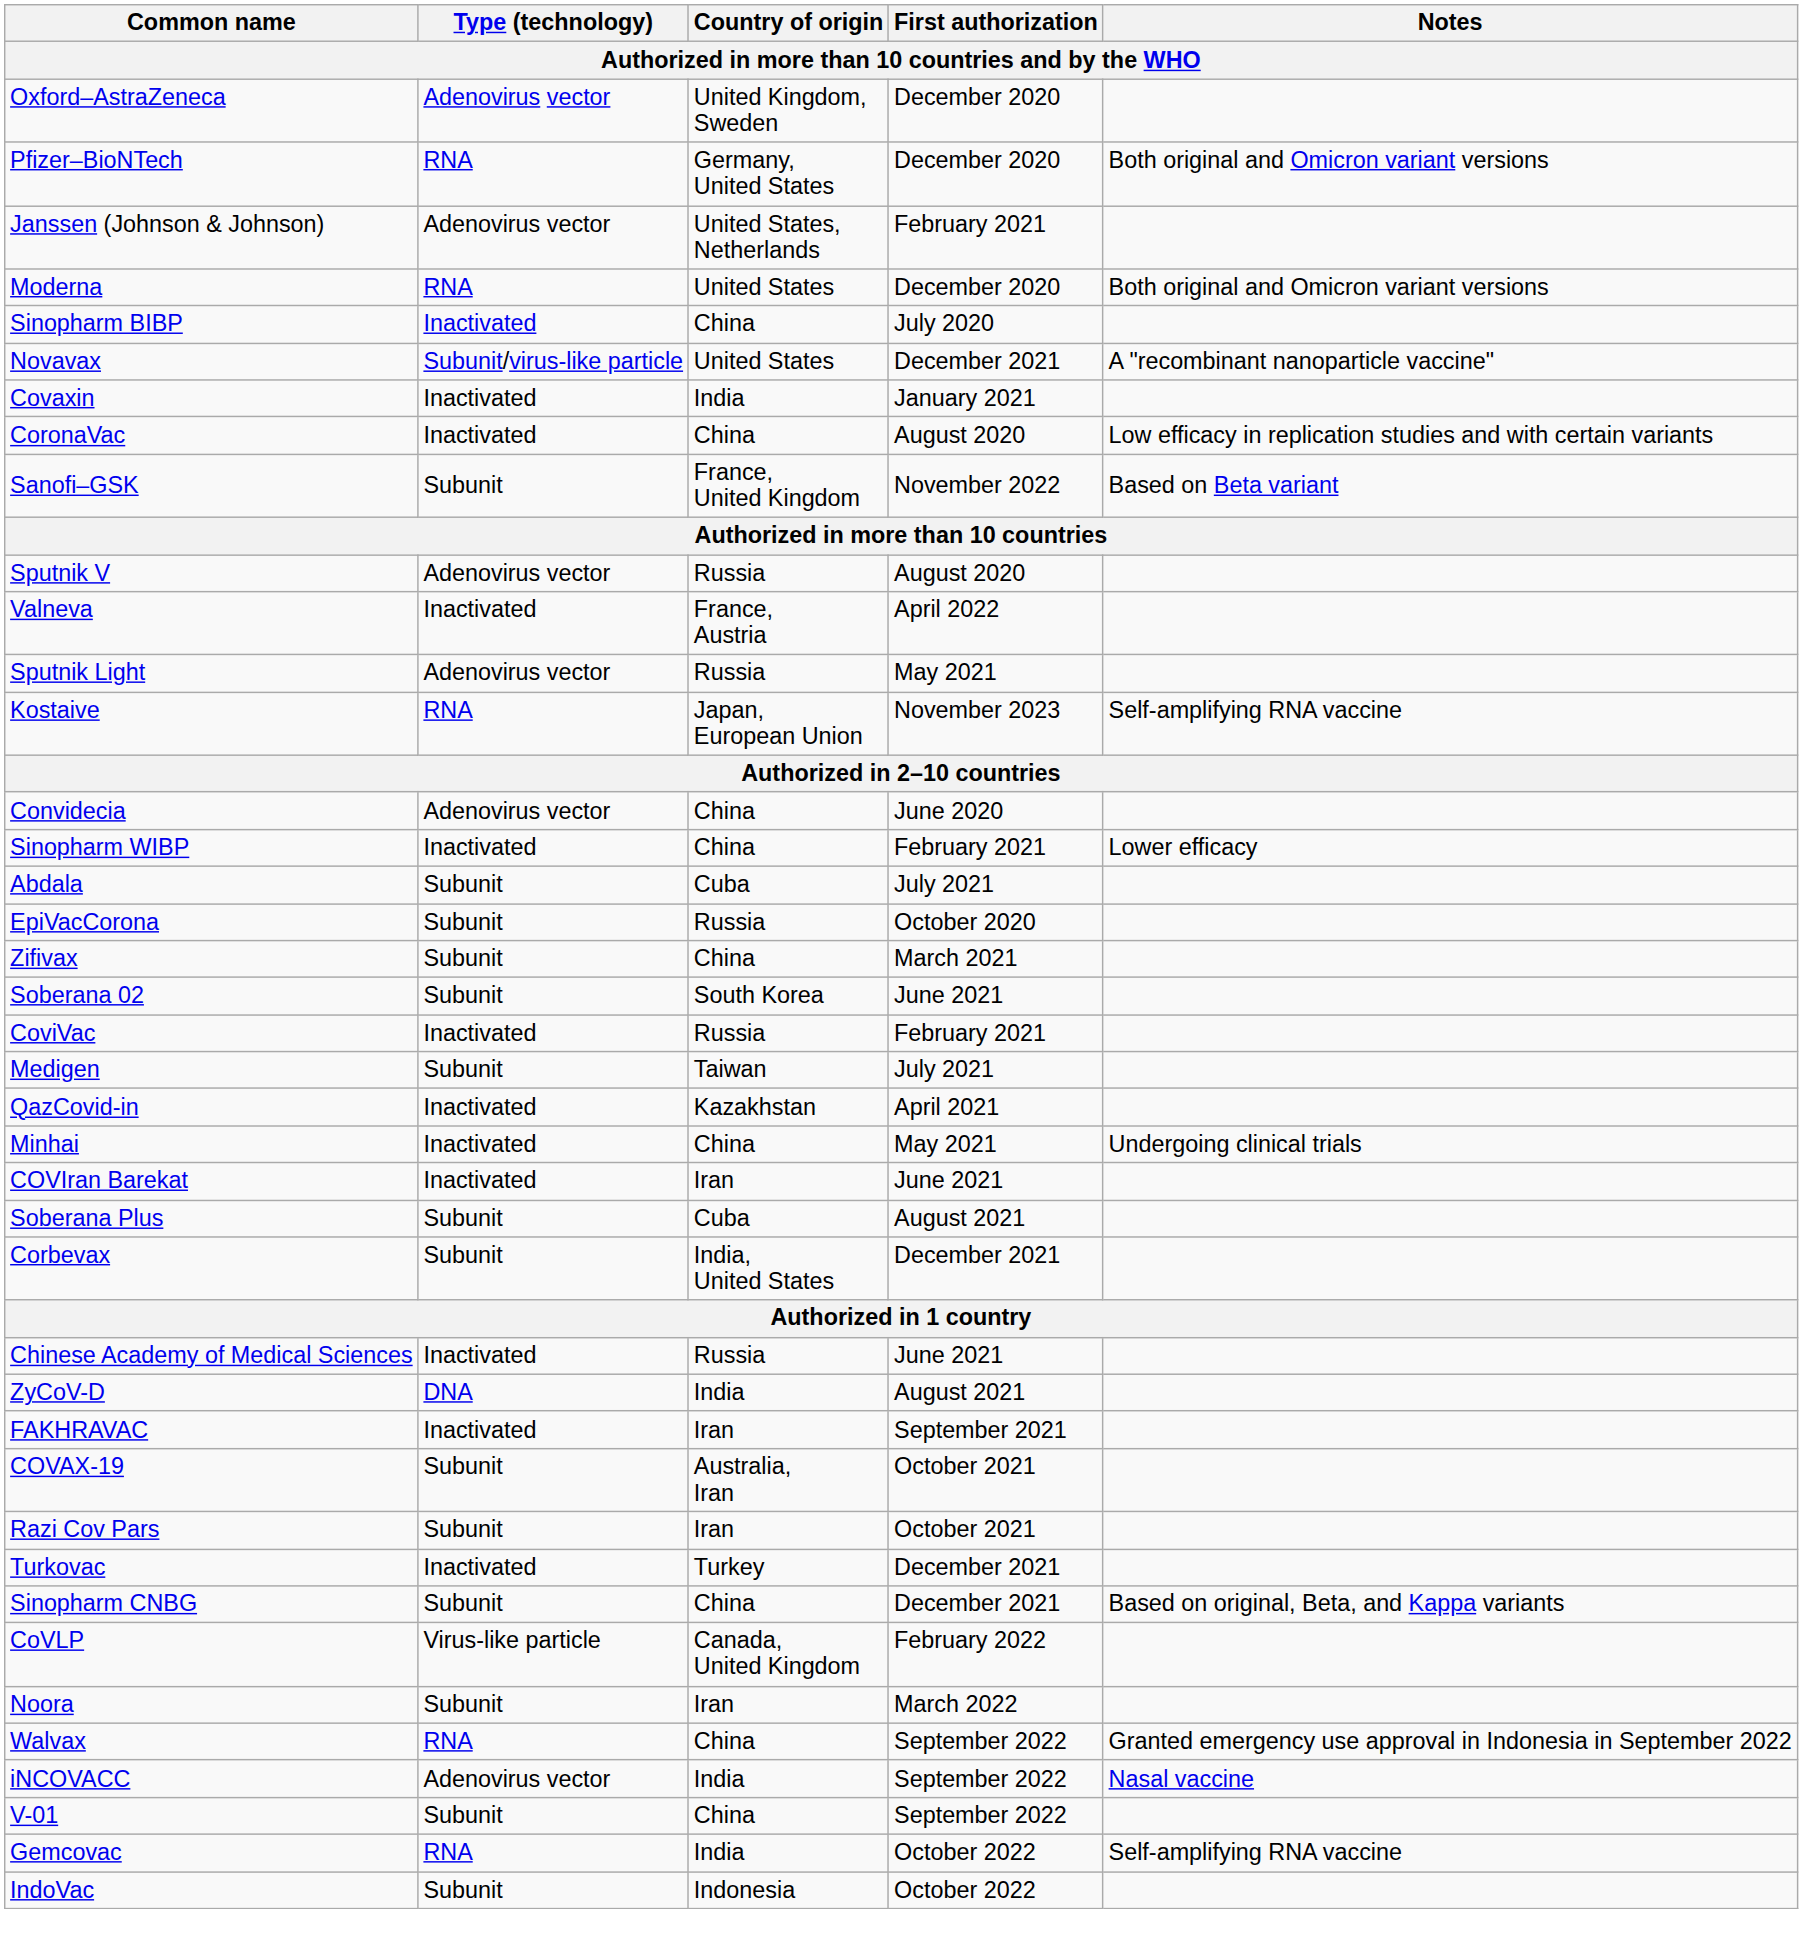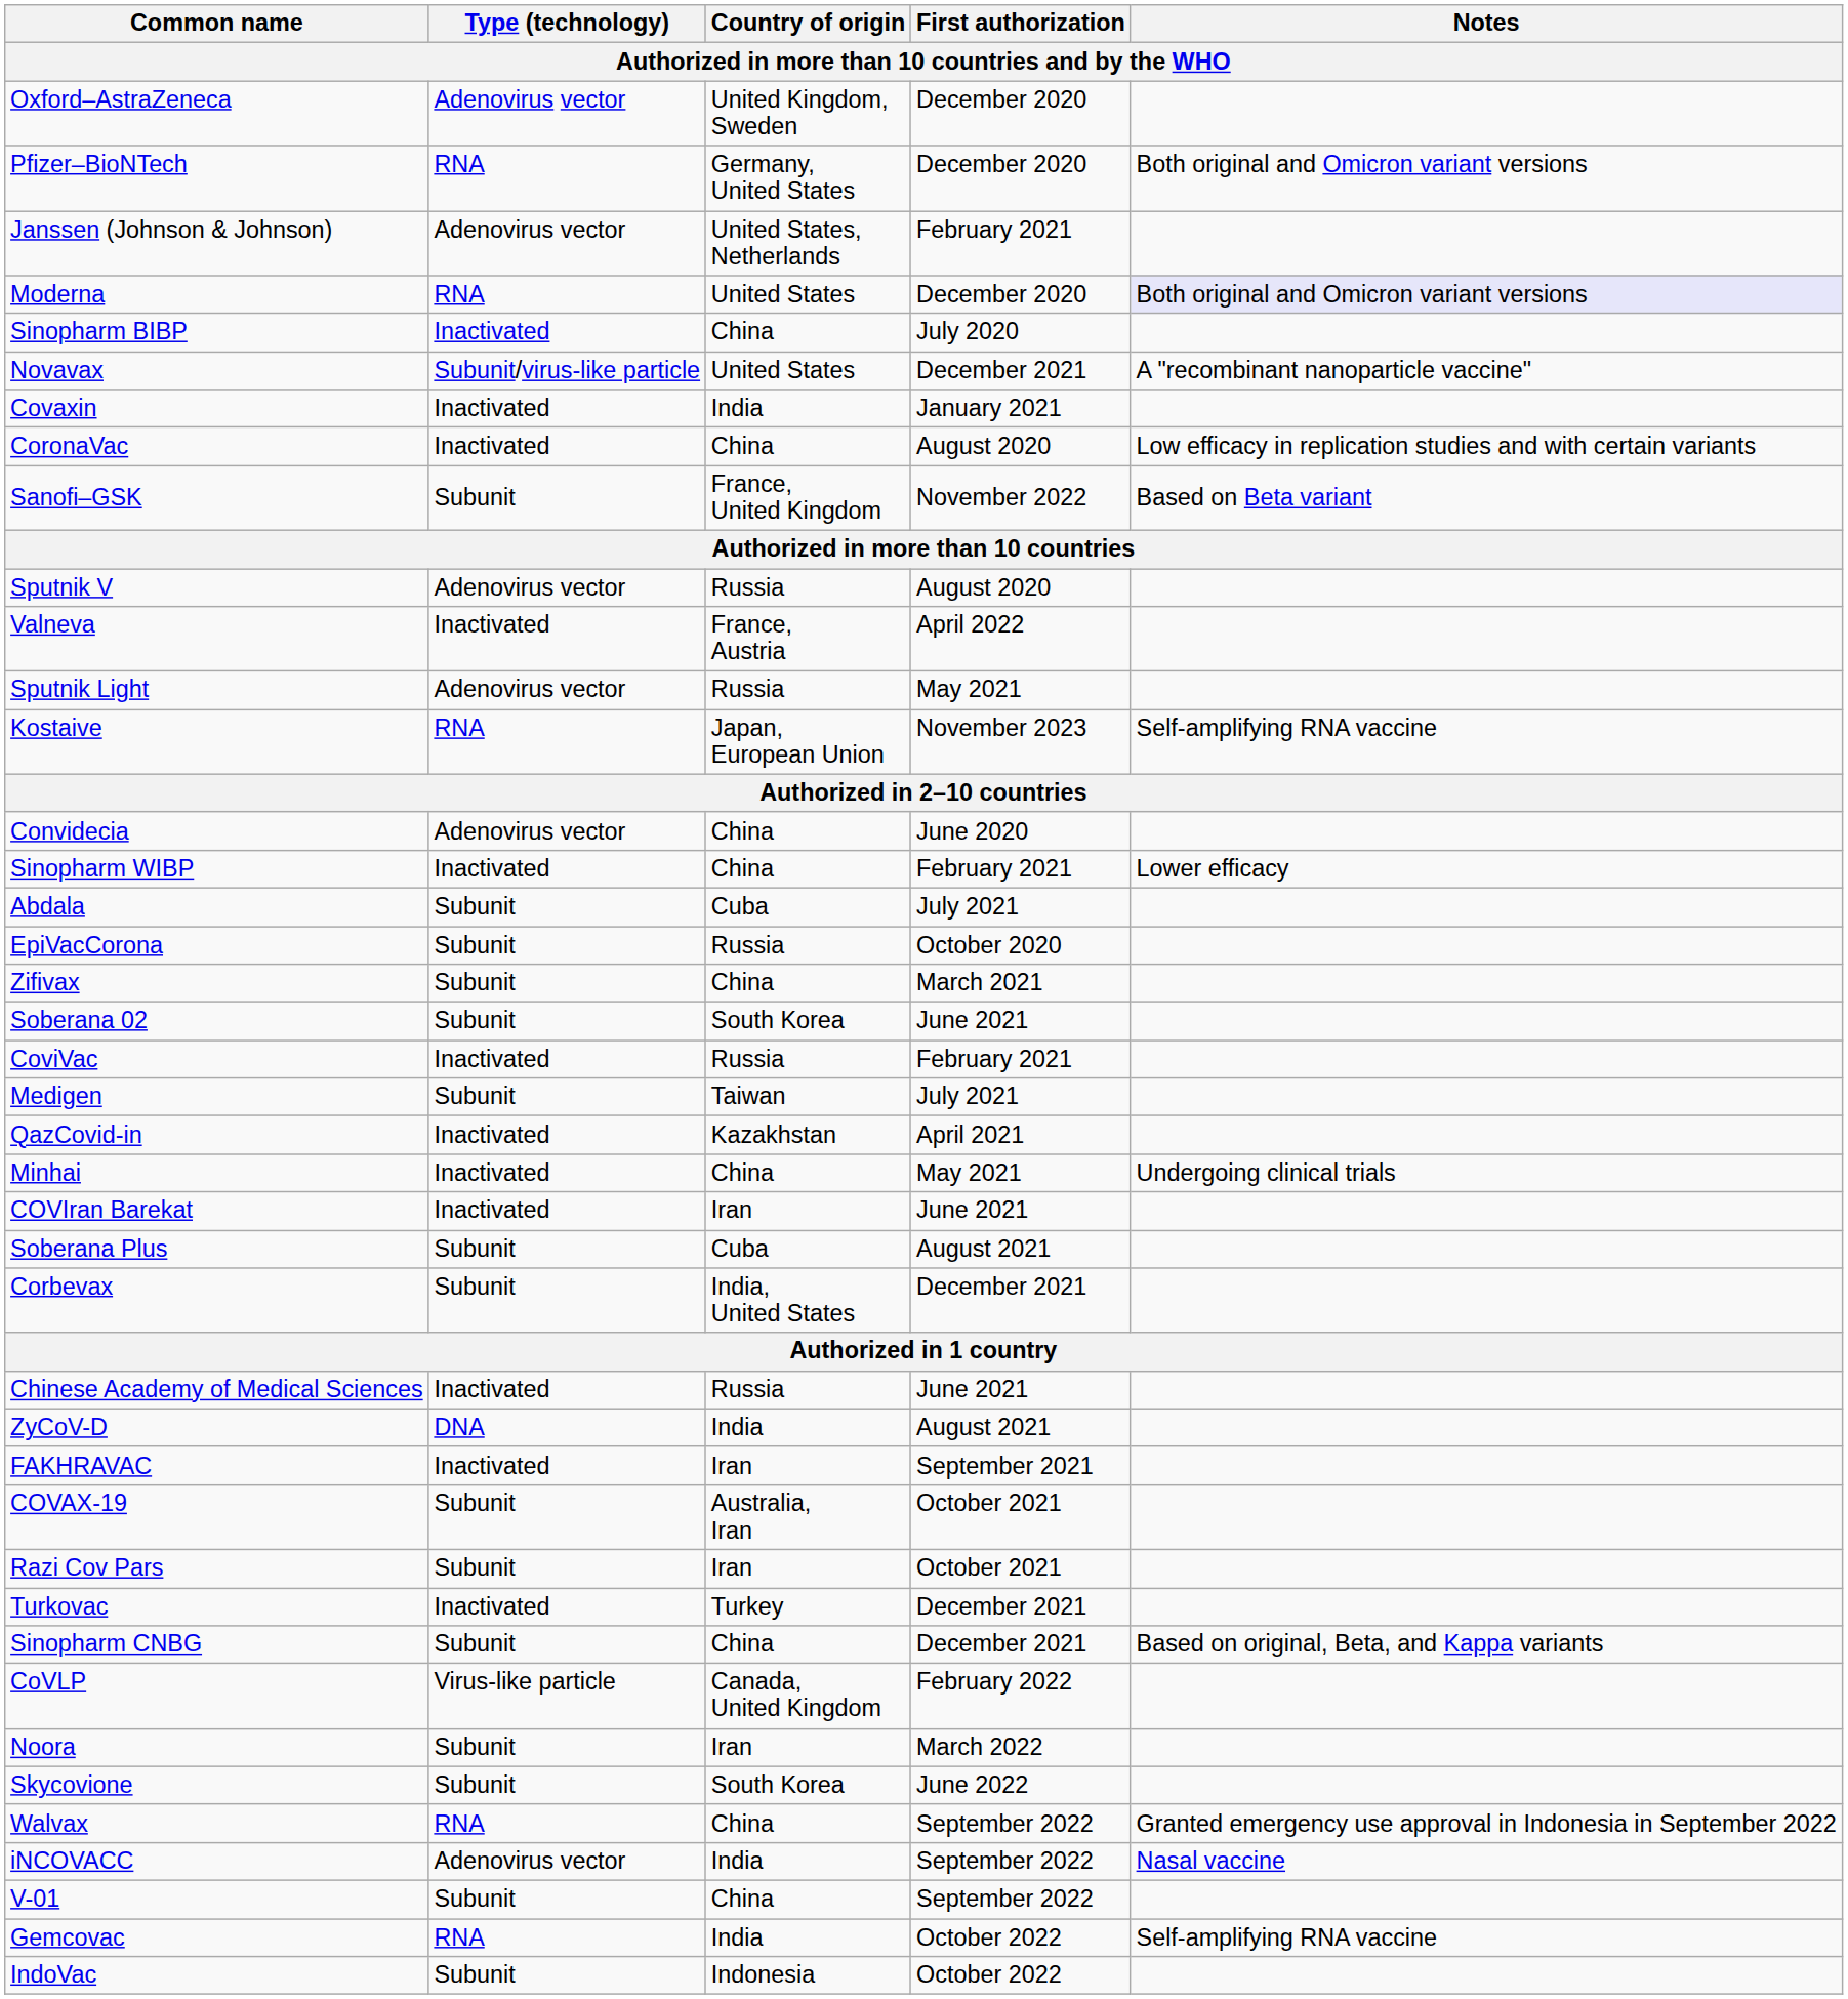Moderna | Notes: no background -> lavender background
+ row: Skycovione | Subunit | South Korea | June 2022
